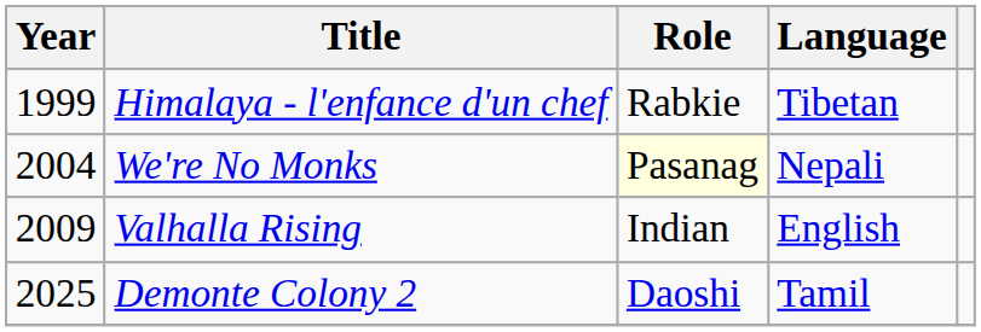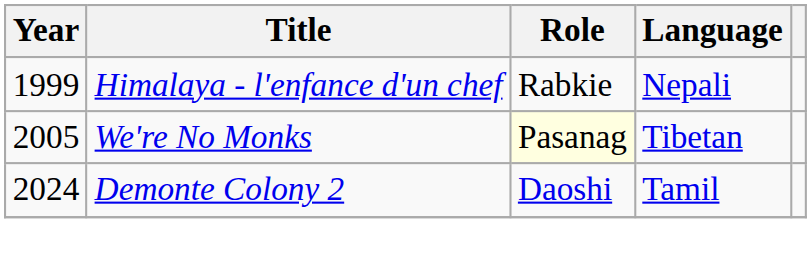Himalaya - l'enfance d'un chef | Language: Tibetan -> Nepali
We're No Monks | Year: 2004 -> 2005
We're No Monks | Language: Nepali -> Tibetan
- row: 2009 | Valhalla Rising | Indian | English
Demonte Colony 2 | Year: 2025 -> 2024
